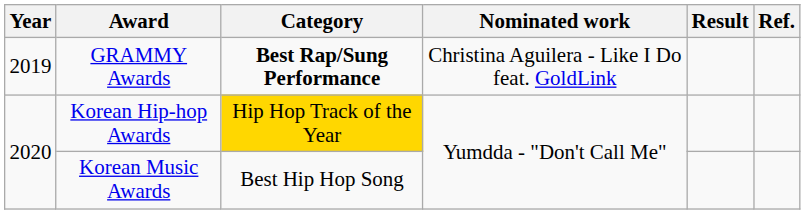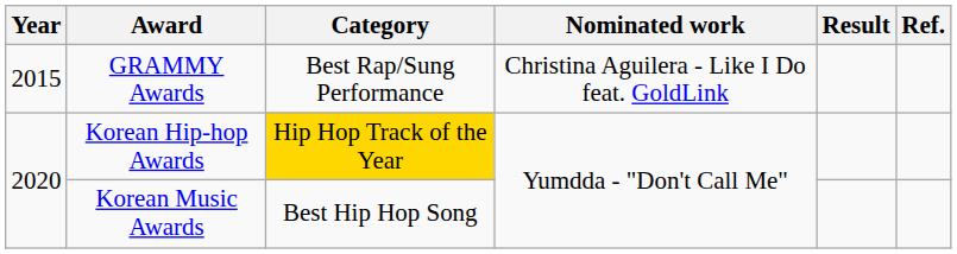GRAMMY Awards | Year: 2019 -> 2015
GRAMMY Awards | Category: bold -> normal
